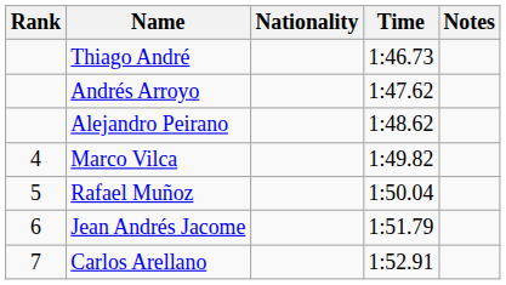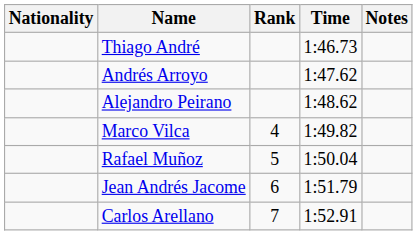columns swapped: Rank <-> Nationality
